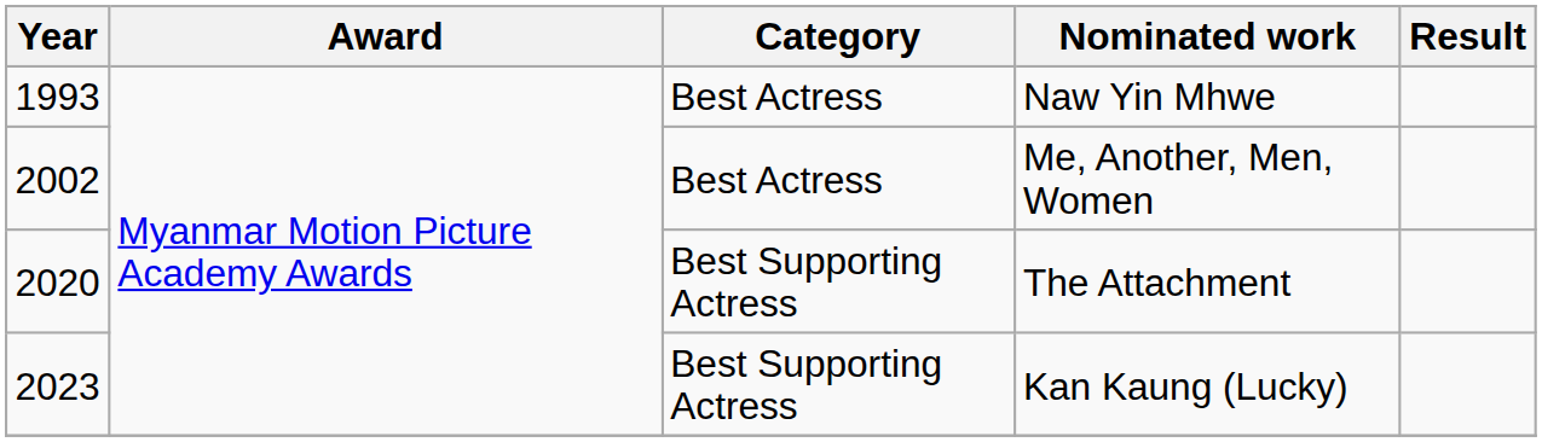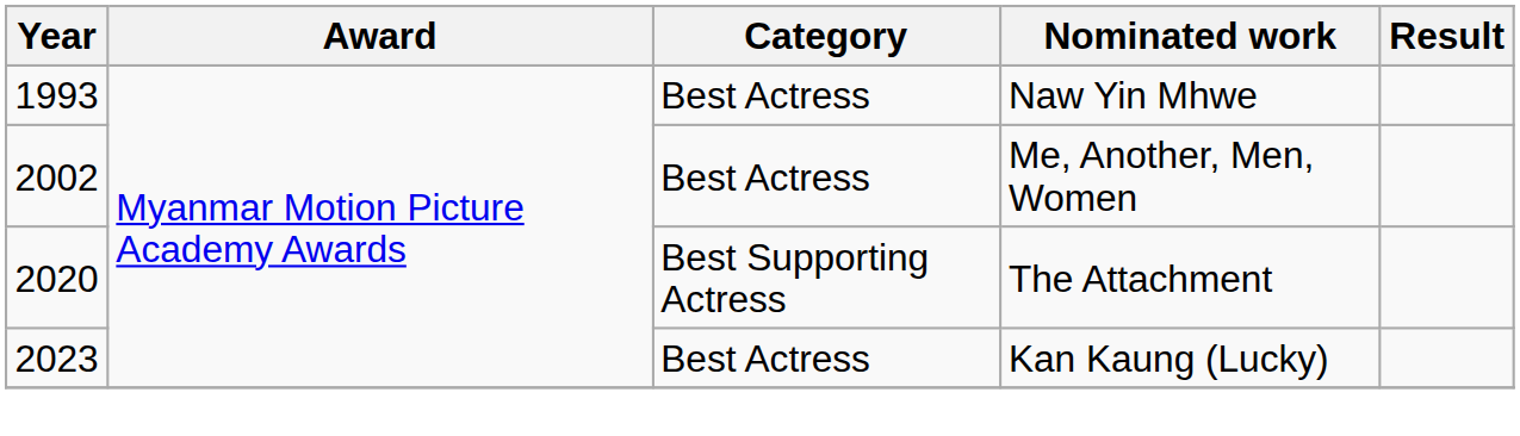Kan Kaung (Lucky) | Category: Best Supporting Actress -> Best Actress
